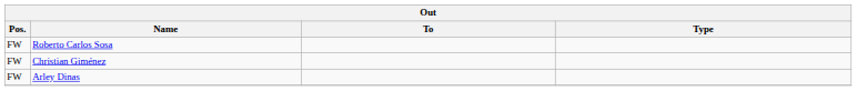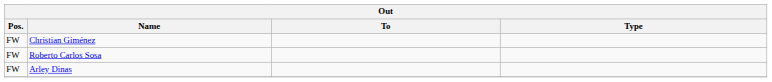rows swapped: Christian Giménez <-> Roberto Carlos Sosa
